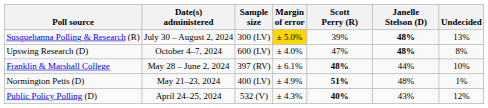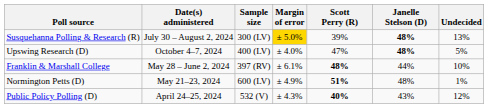Upswing Research (D) | Sample size: 600 (LV) -> 400 (LV)
Upswing Research (D) | Undecided: 8% -> 5%
Normington Petts (D) | Sample size: 400 (LV) -> 600 (LV)
